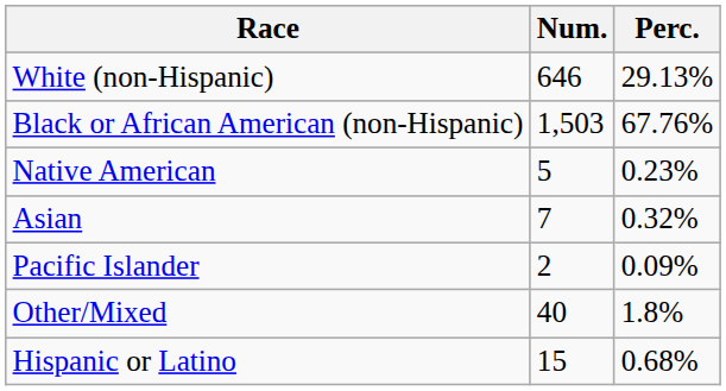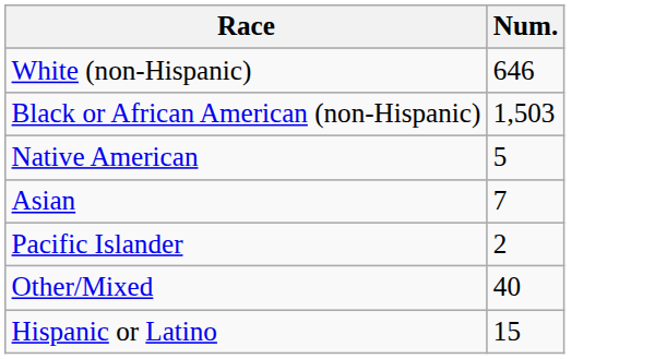- column: Perc. | 29.13% | 67.76% | 0.23% | 0.32% | 0.09% | 1.8% | 0.68%
